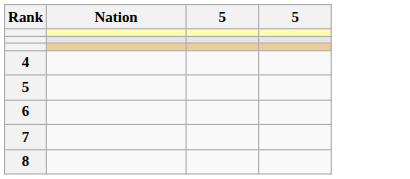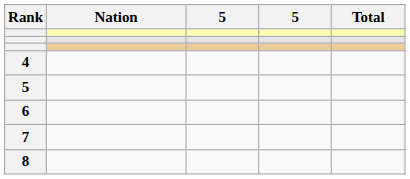+ column: Total
